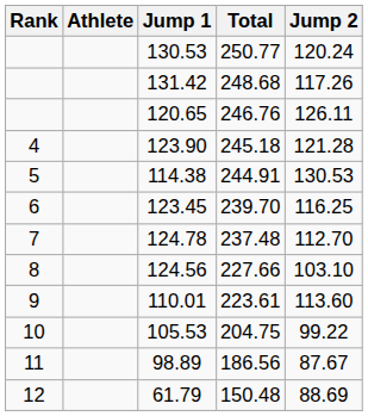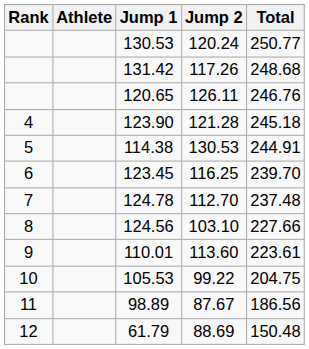columns swapped: Jump 2 <-> Total
